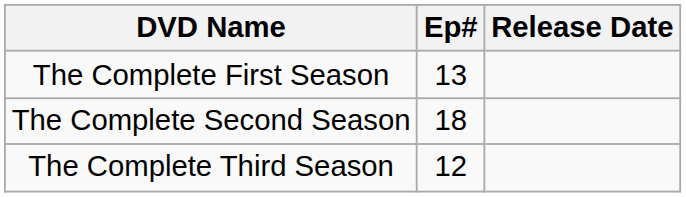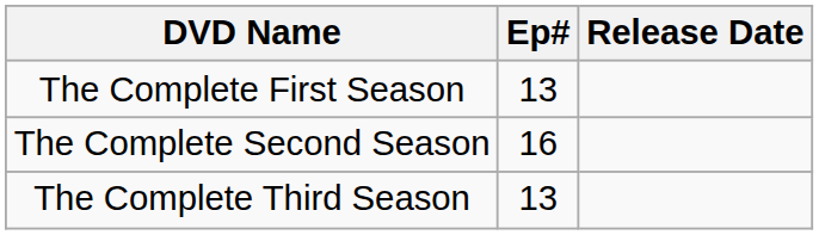The Complete Second Season | Ep#: 18 -> 16
The Complete Third Season | Ep#: 12 -> 13
